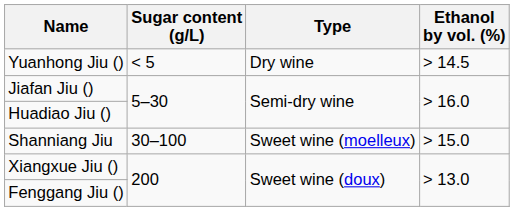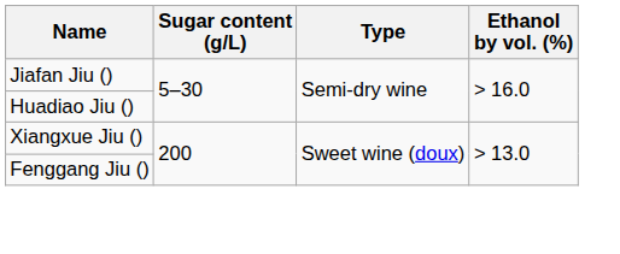- row: Yuanhong Jiu () | < 5 | Dry wine | > 14.5
- row: Shanniang Jiu | 30–100 | Sweet wine (moelleux) | > 15.0
